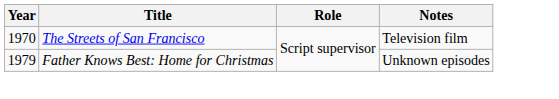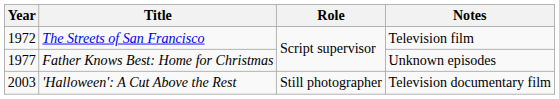The Streets of San Francisco | Year: 1970 -> 1972
Father Knows Best: Home for Christmas | Year: 1979 -> 1977
+ row: 2003 | 'Halloween': A Cut Above the Rest | Still photographer | Television documentary film
